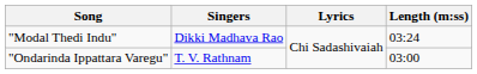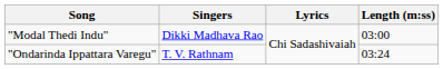"Modal Thedi Indu" | Length (m:ss): 03:24 -> 03:00
"Ondarinda Ippattara Varegu" | Length (m:ss): 03:00 -> 03:24
